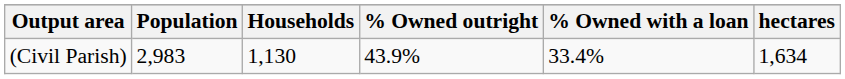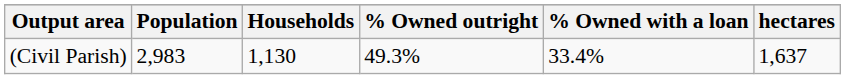(Civil Parish) | % Owned outright: 43.9% -> 49.3%
(Civil Parish) | hectares: 1,634 -> 1,637
